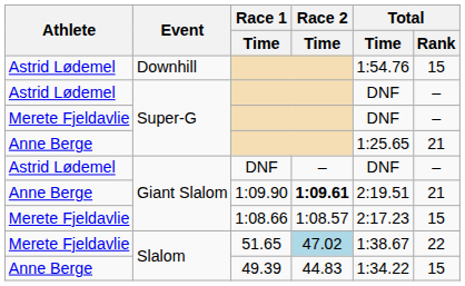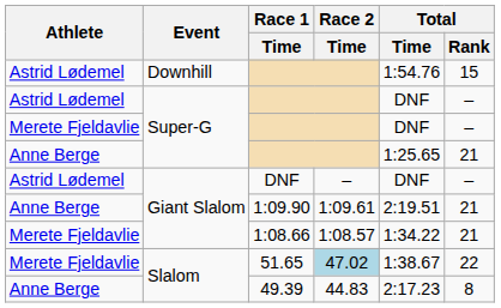1:09.90 | Race 2 / Time: bold -> normal
1:08.66 | Total / Time: 2:17.23 -> 1:34.22
1:08.66 | Total / Rank: 15 -> 21
49.39 | Total / Time: 1:34.22 -> 2:17.23
49.39 | Total / Rank: 15 -> 8
